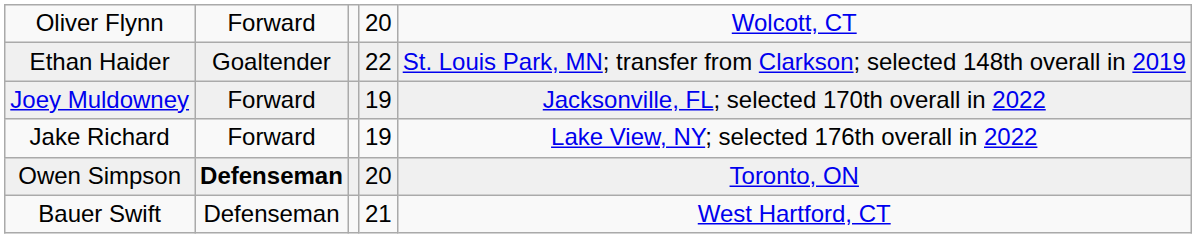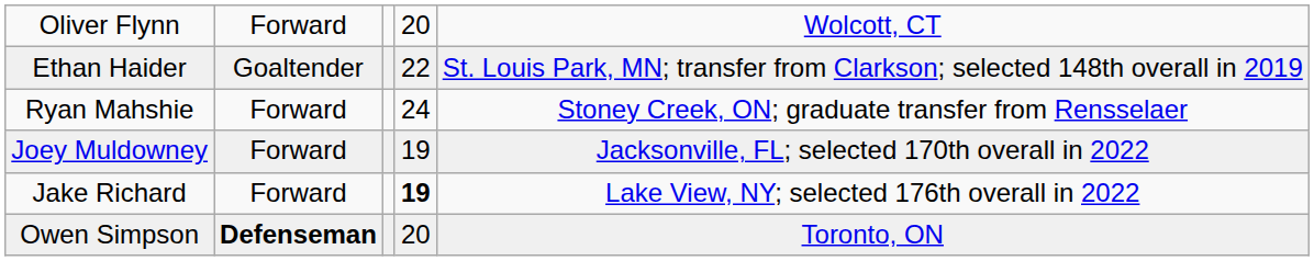+ row: Ryan Mahshie | Forward | 24 | Stoney Creek, ON; graduate transfer from Rensselaer
Jake Richard | column 4: normal -> bold
- row: Bauer Swift | Defenseman | 21 | West Hartford, CT
